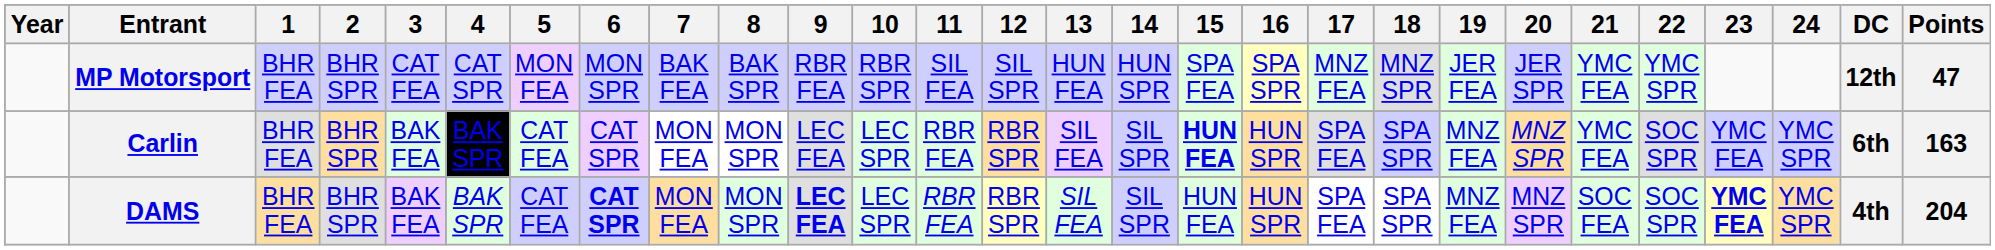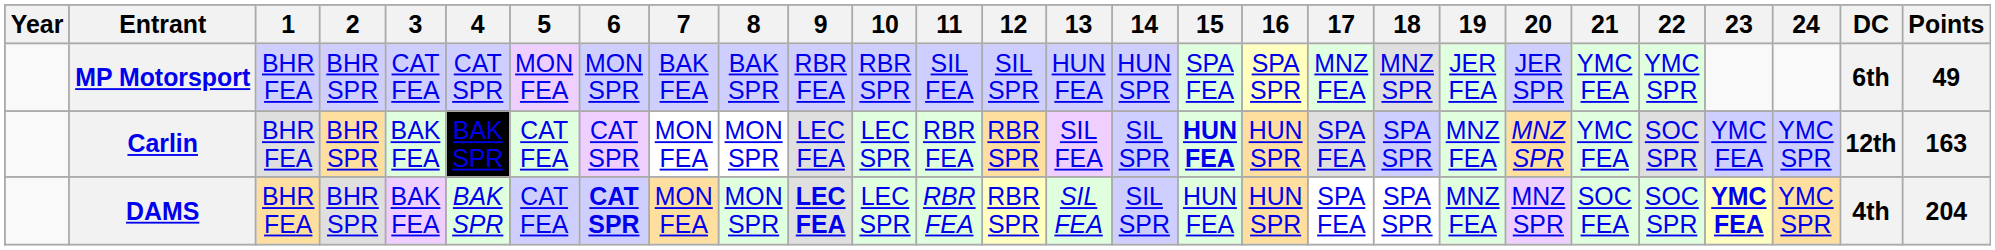MP Motorsport | DC: 12th -> 6th
MP Motorsport | Points: 47 -> 49
Carlin | DC: 6th -> 12th
